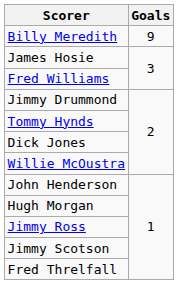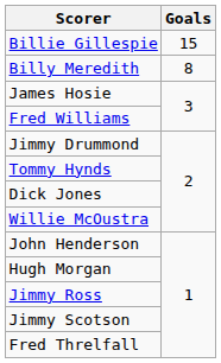+ row: Billie Gillespie | 15
Billy Meredith | Goals: 9 -> 8
